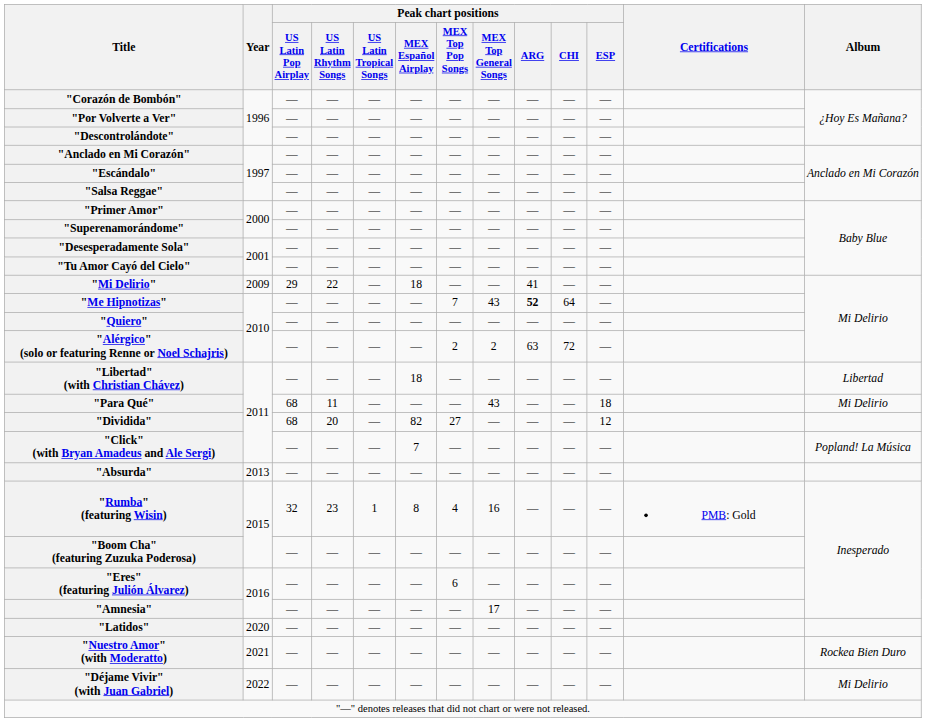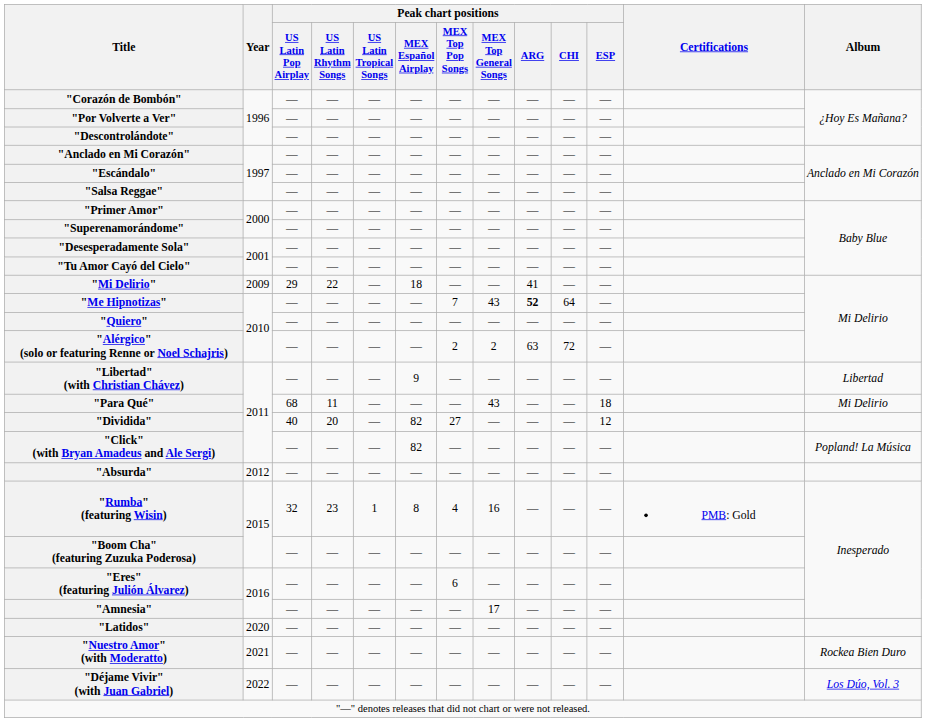"Libertad" (with Christian Chávez) | Peak chart positions / MEX Español Airplay: 18 -> 9
"Dividida" | Peak chart positions / US Latin Pop Airplay: 68 -> 40
"Click" (with Bryan Amadeus and Ale Sergi) | Peak chart positions / MEX Español Airplay: 7 -> 82
"Absurda" | Year: 2013 -> 2012
"Déjame Vivir" (with Juan Gabriel) | Album: Mi Delirio -> Los Dúo, Vol. 3
